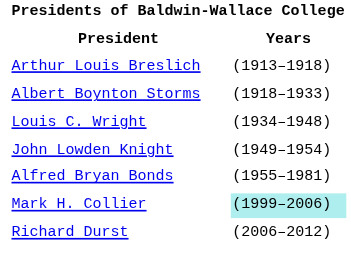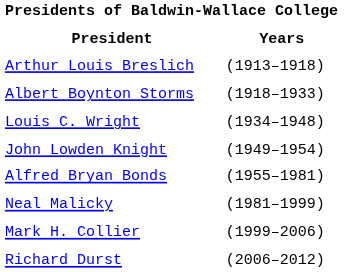+ row: Neal Malicky | (1981–1999)
Mark H. Collier | Presidents of Baldwin-Wallace College / Years: paleturquoise background -> no background
